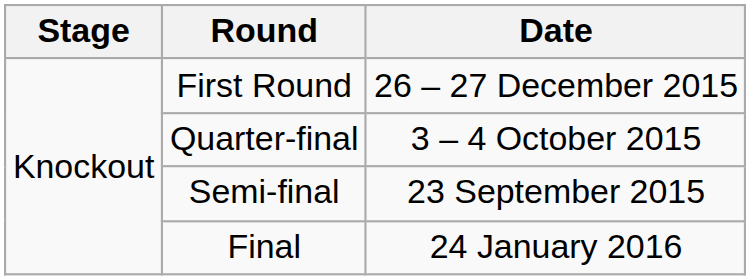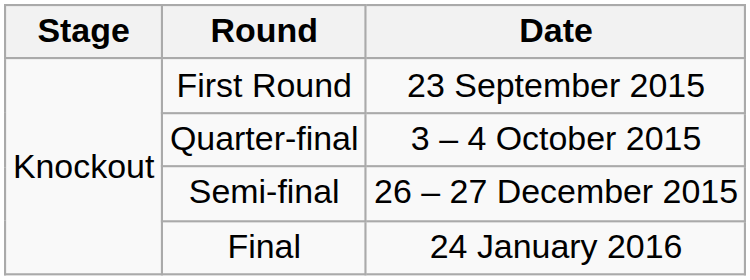First Round | Date: 26 – 27 December 2015 -> 23 September 2015
Semi-final | Date: 23 September 2015 -> 26 – 27 December 2015
